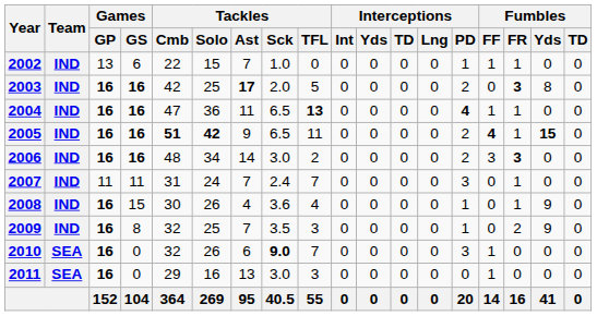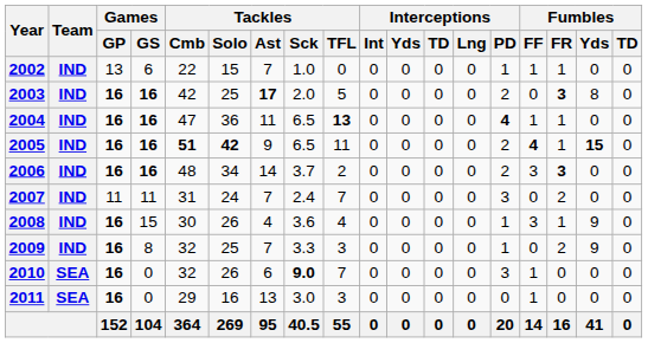2006 | Tackles / Sck: 3.0 -> 3.7
2007 | Fumbles / FR: 1 -> 2
2008 | Fumbles / FF: 0 -> 3
2009 | Tackles / Sck: 3.5 -> 3.3
